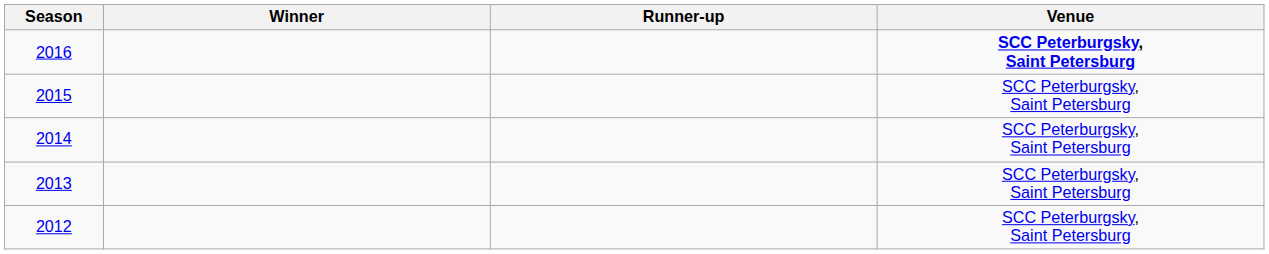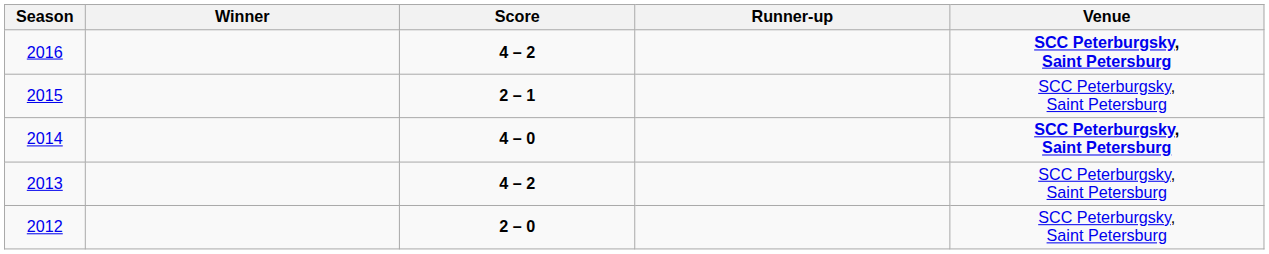+ column: Score | 4 – 2 | 2 – 1 | 4 – 0 | 4 – 2 | 2 – 0
2014 | Venue: normal -> bold
